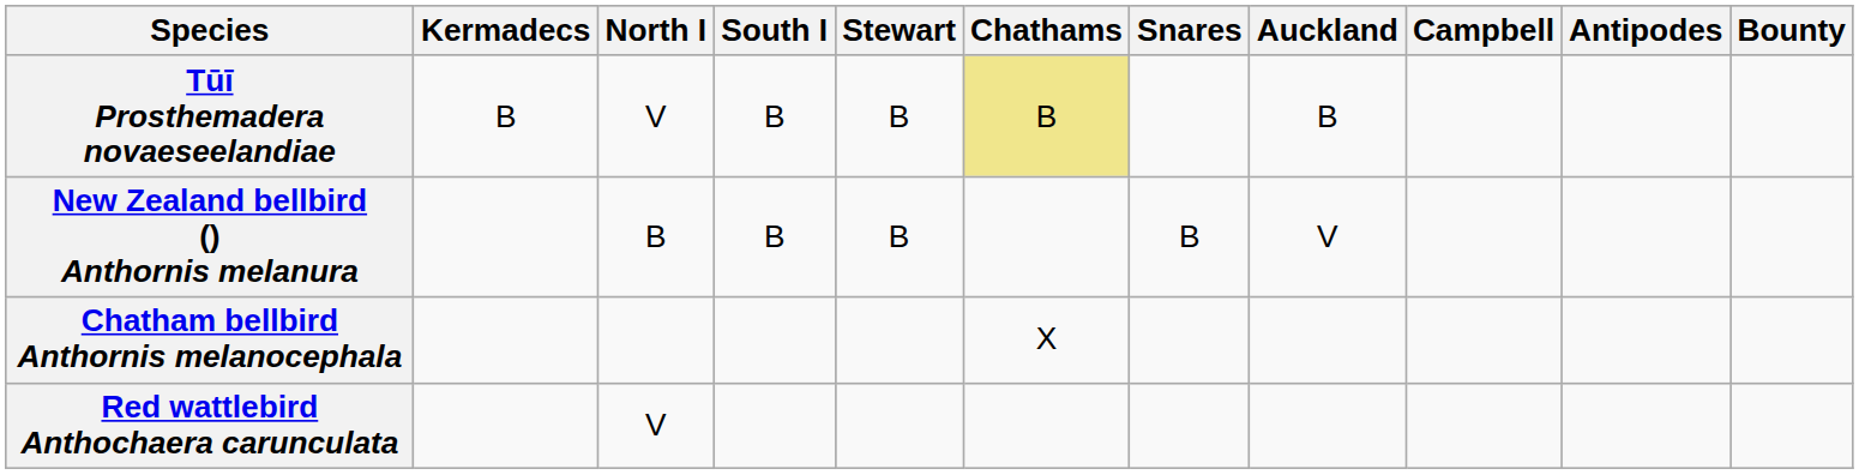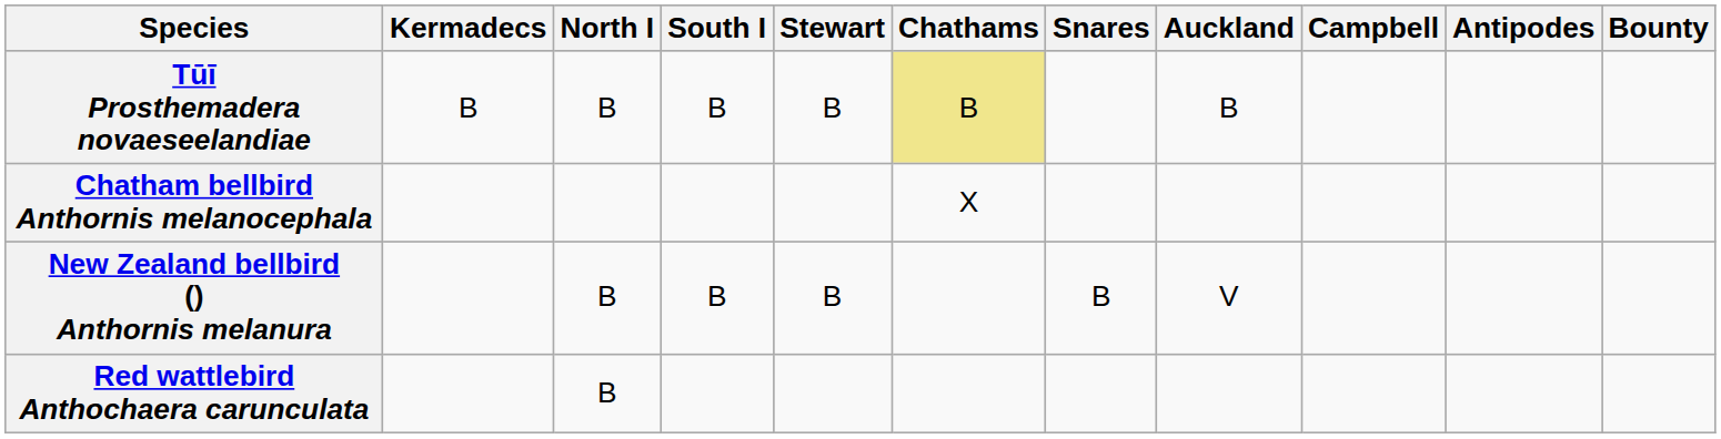Tūī Prosthemadera novaeseelandiae | North I: V -> B
rows swapped: New Zealand bellbird () Anthornis melanura <-> Chatham bellbird Anthornis melanocephala
Red wattlebird Anthochaera carunculata | North I: V -> B
